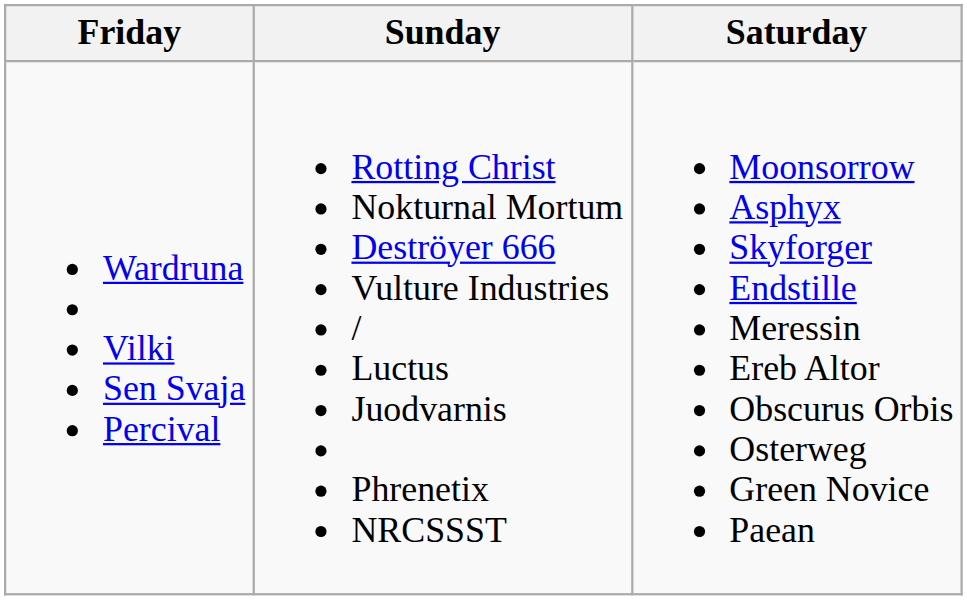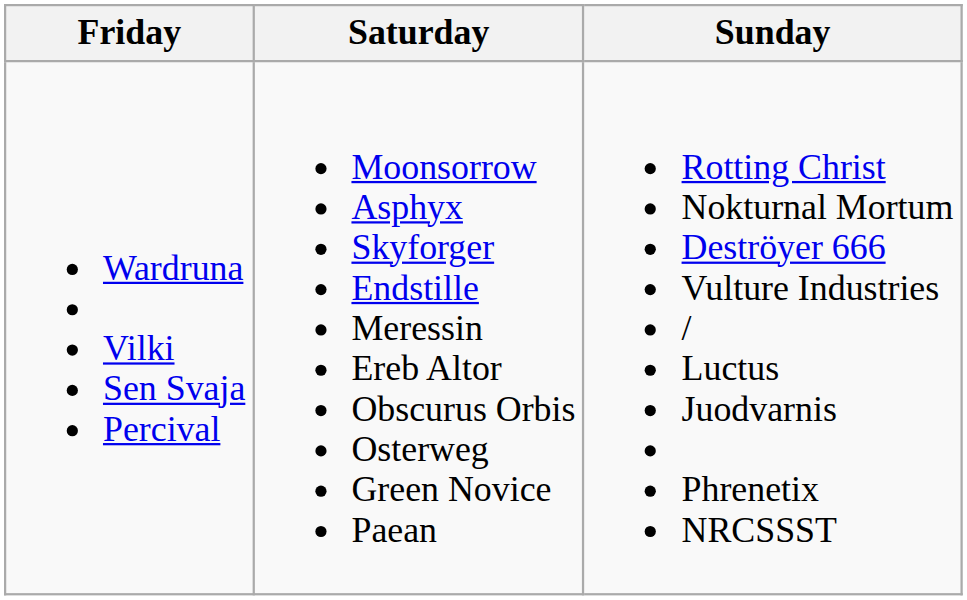columns swapped: Saturday <-> Sunday
